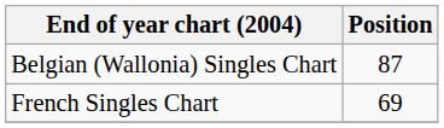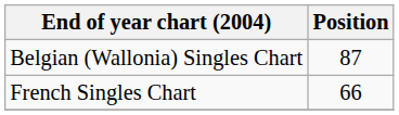French Singles Chart | Position: 69 -> 66
